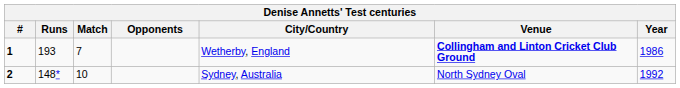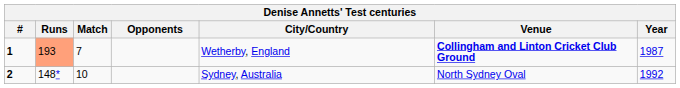1 | Runs: no background -> lightsalmon background
1 | Year: 1986 -> 1987
